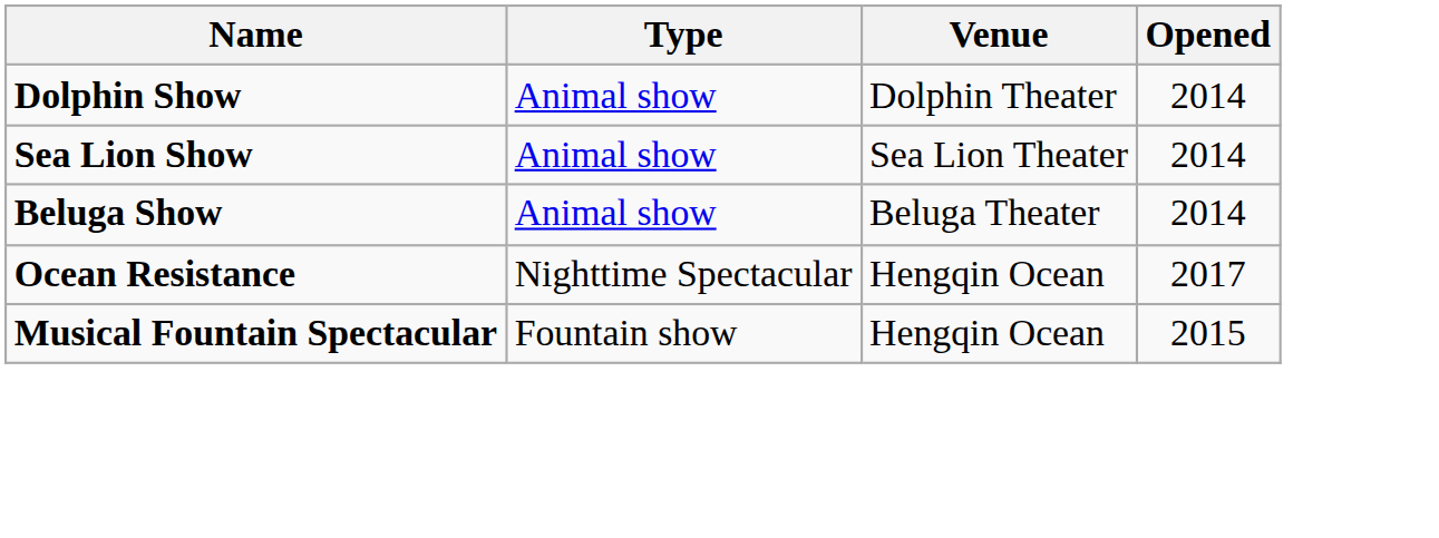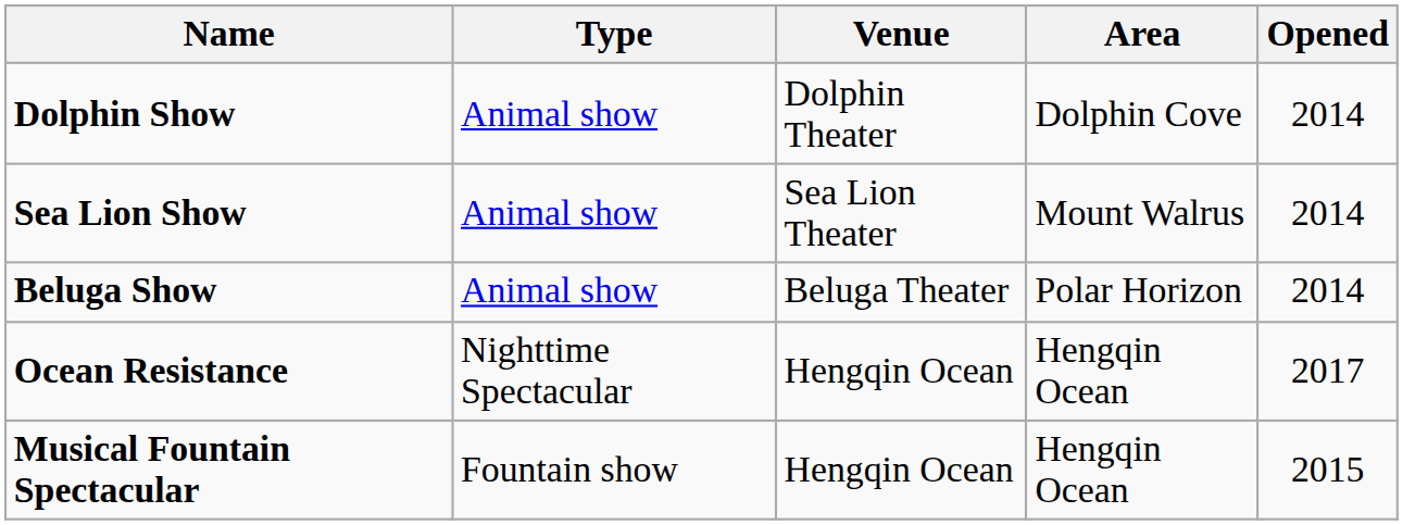+ column: Area | Dolphin Cove | Mount Walrus | Polar Horizon | Hengqin Ocean | Hengqin Ocean
